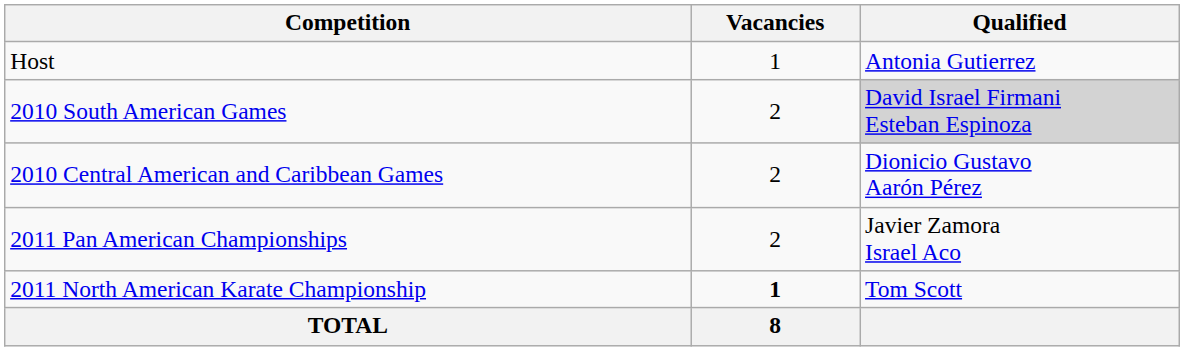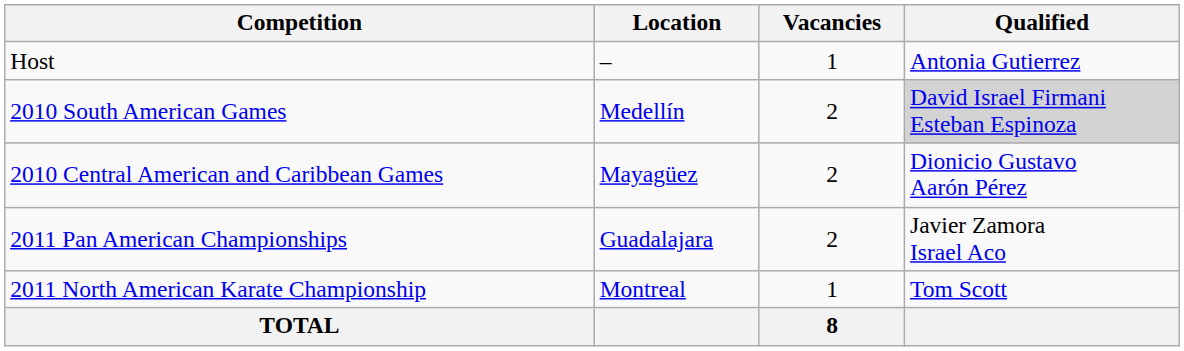+ column: Location | – | Medellín | Mayagüez | Guadalajara | Montreal
2011 North American Karate Championship | Vacancies: bold -> normal
